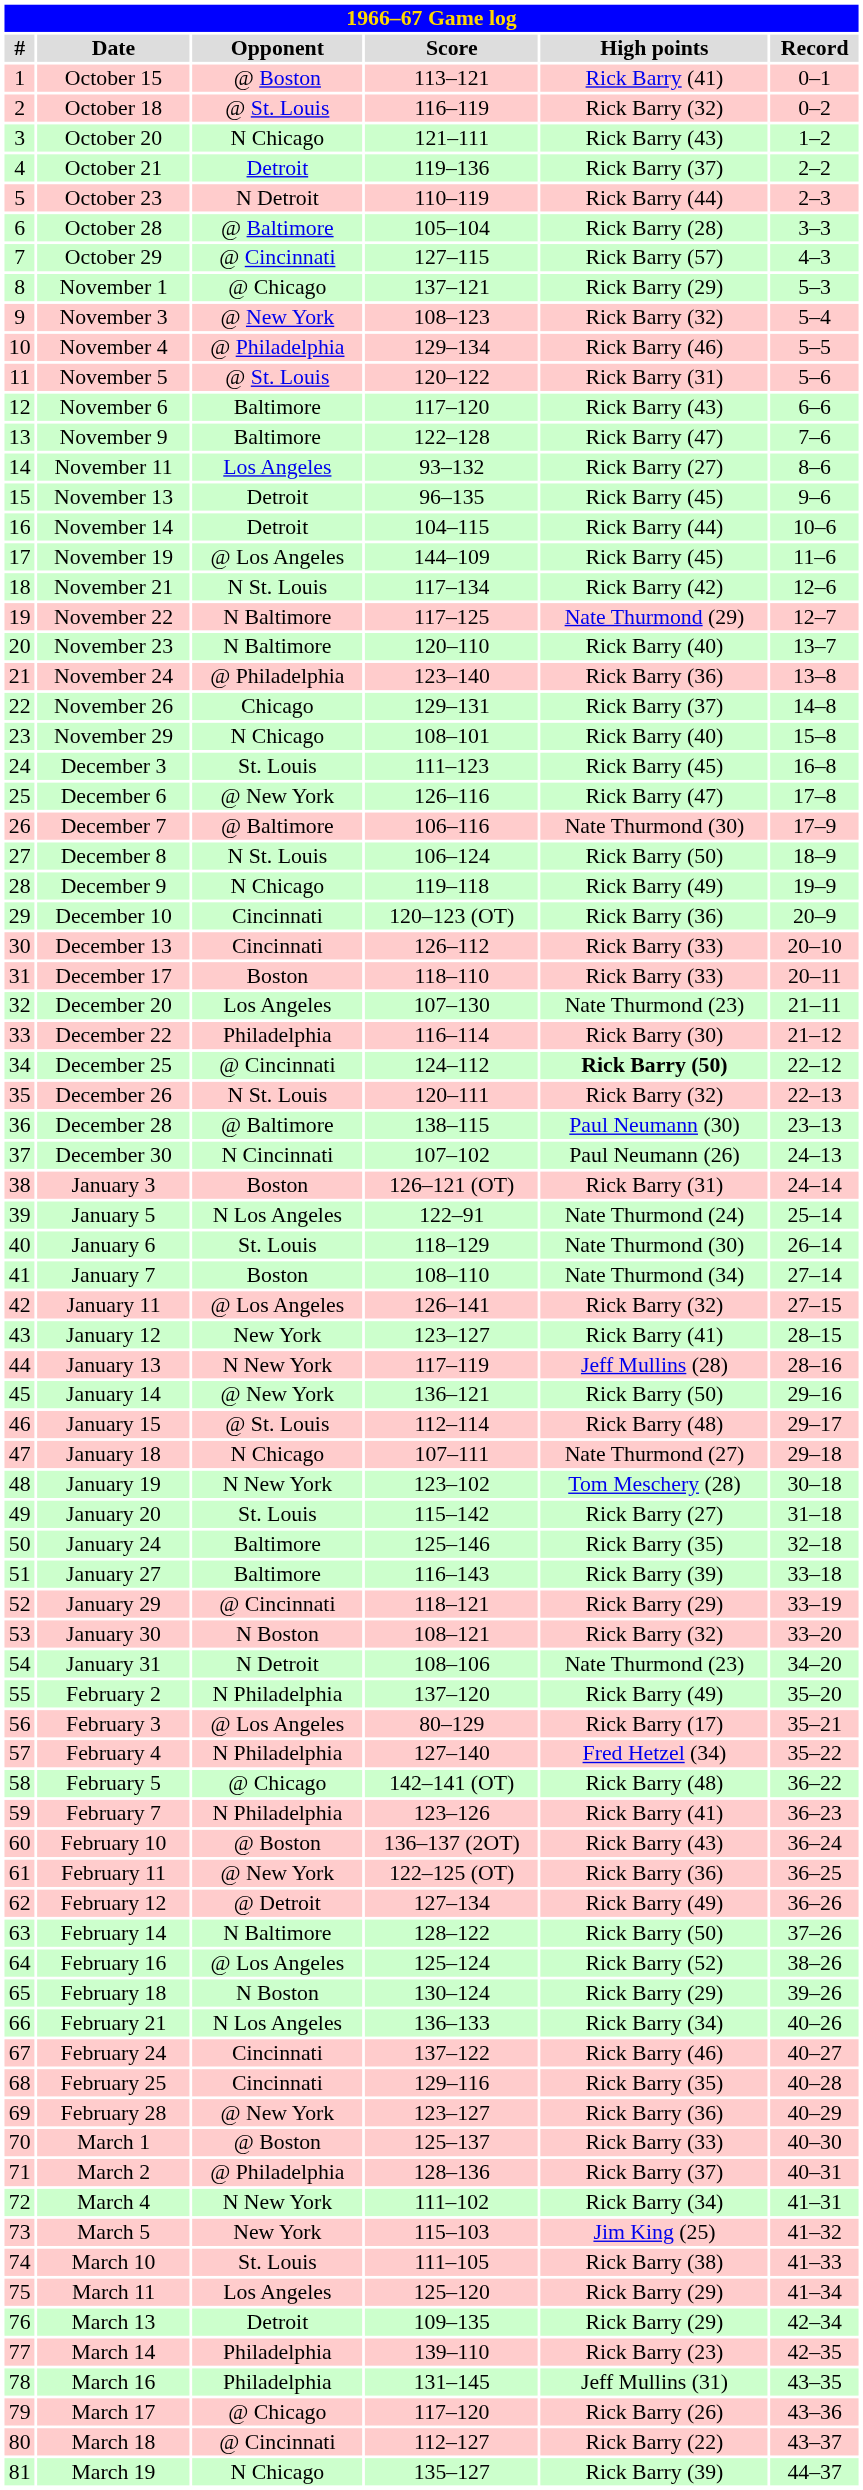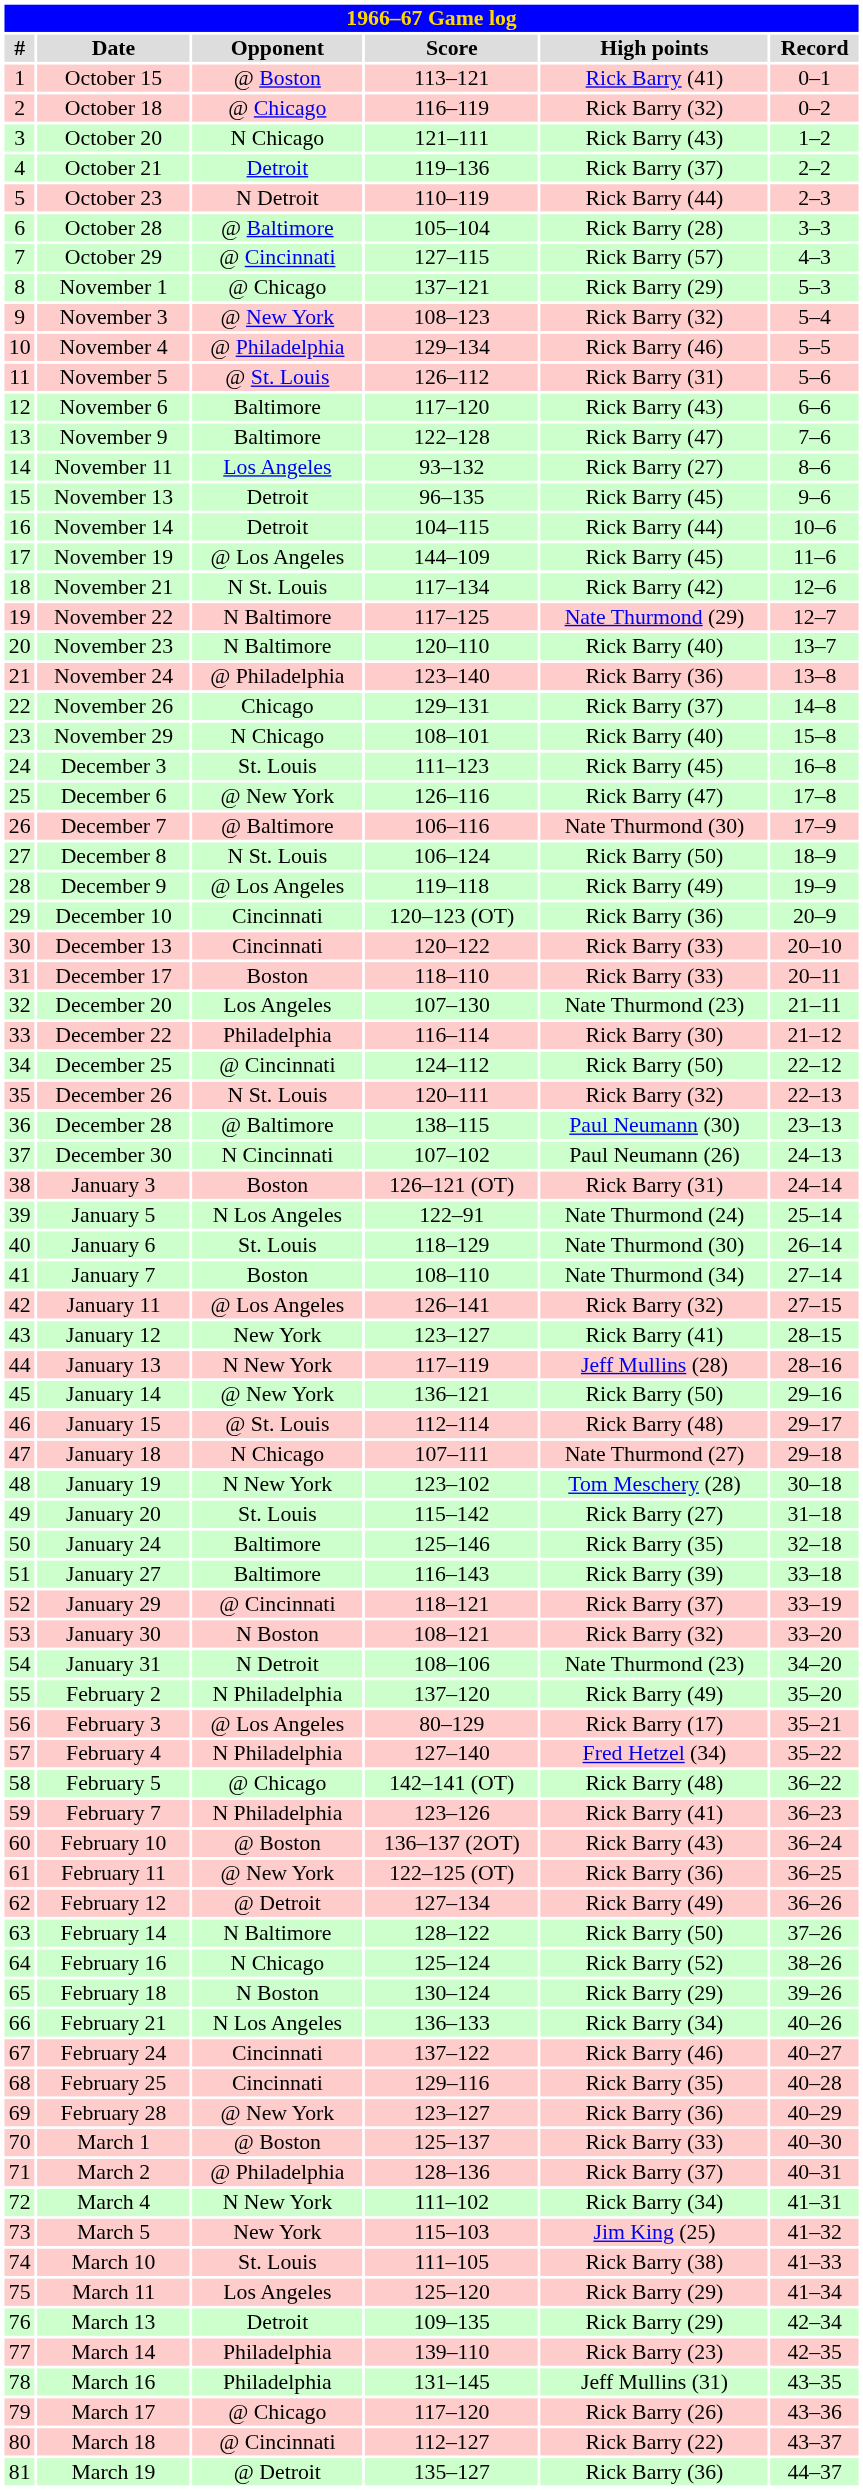October 18 | Opponent: @ St. Louis -> @ Chicago
November 5 | Score: 120–122 -> 126–112
December 9 | Opponent: N Chicago -> @ Los Angeles
December 13 | Score: 126–112 -> 120–122
December 25 | High points: bold -> normal
January 29 | High points: Rick Barry (29) -> Rick Barry (37)
February 16 | Opponent: @ Los Angeles -> N Chicago
March 19 | Opponent: N Chicago -> @ Detroit
March 19 | High points: Rick Barry (39) -> Rick Barry (36)
